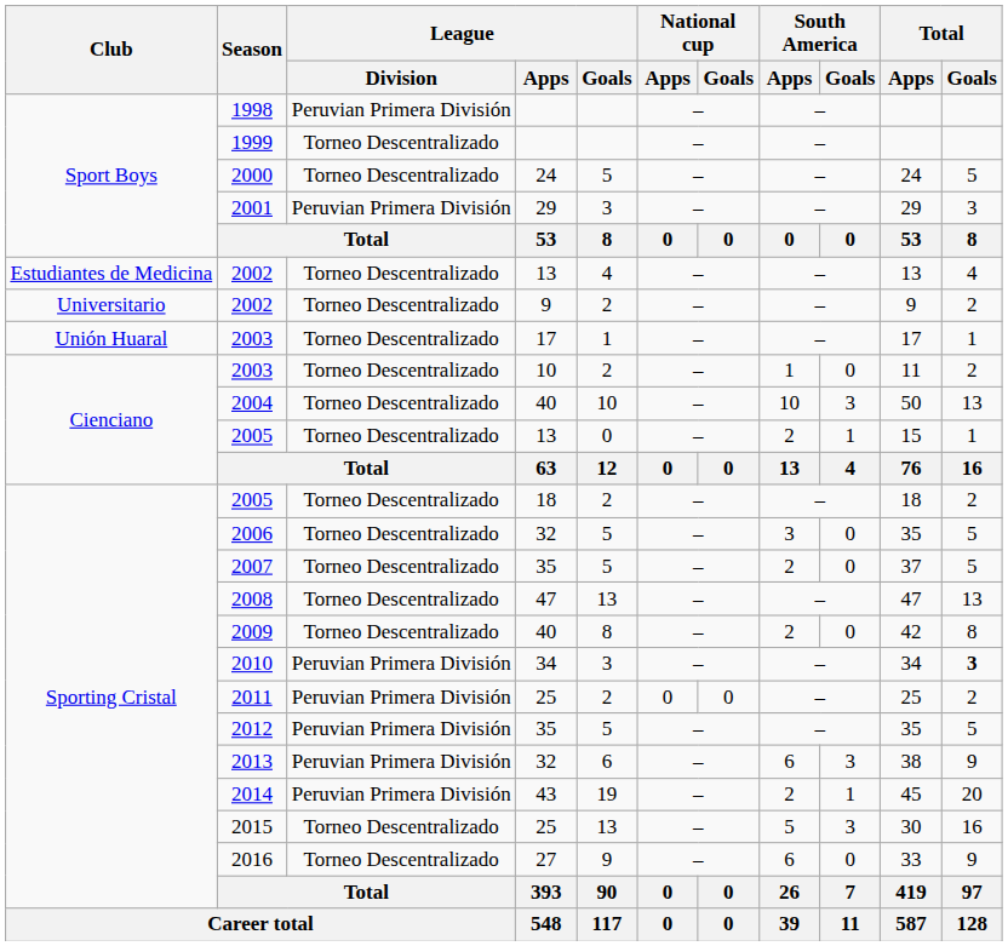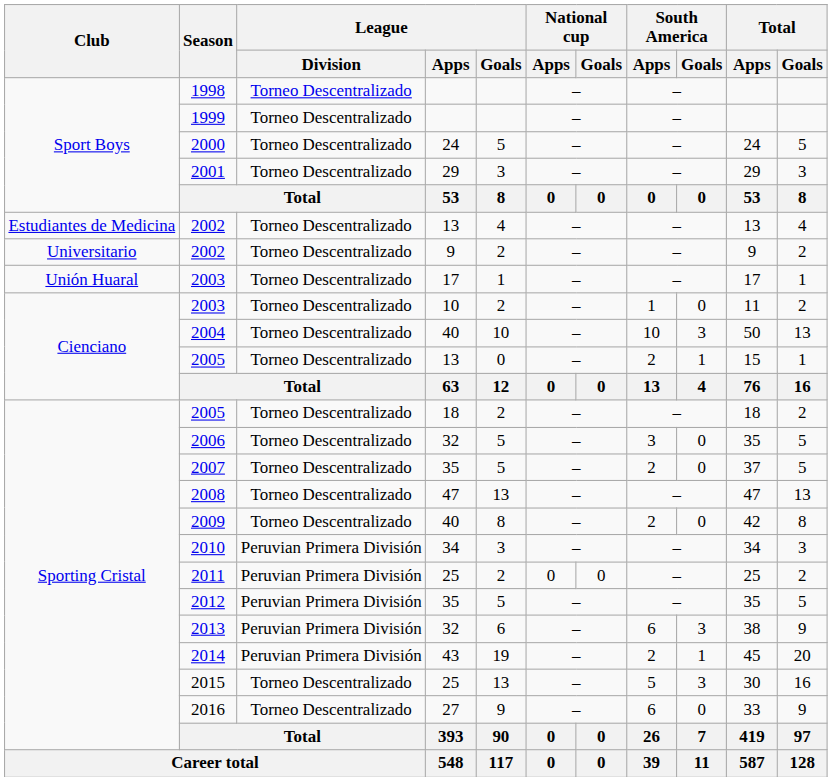1998 | League / Division: Peruvian Primera División -> Torneo Descentralizado
2001 | League / Division: Peruvian Primera División -> Torneo Descentralizado
2010 | Total / Goals: bold -> normal
